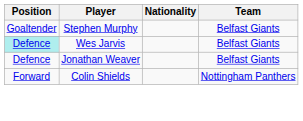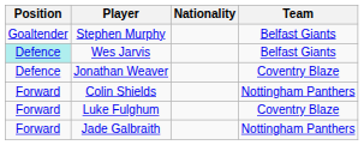Jonathan Weaver | Team: Belfast Giants -> Coventry Blaze
+ row: Forward | Luke Fulghum | Coventry Blaze
+ row: Forward | Jade Galbraith | Nottingham Panthers
